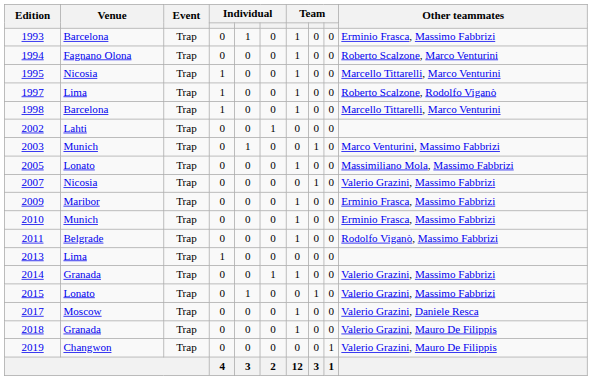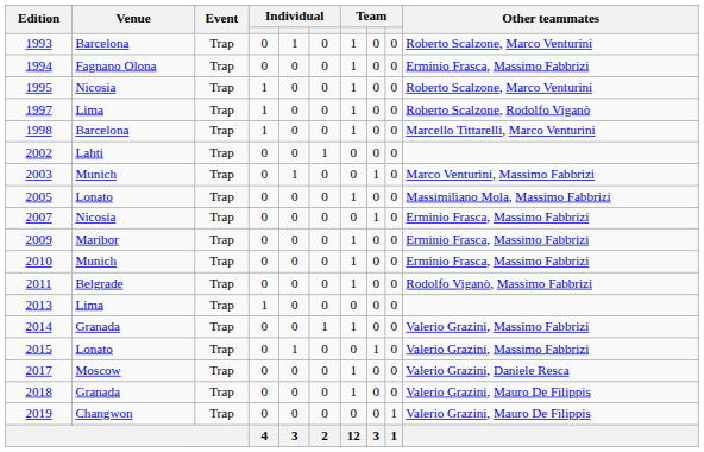1993 | column 10: Erminio Frasca, Massimo Fabbrizi -> Roberto Scalzone, Marco Venturini
1994 | column 10: Roberto Scalzone, Marco Venturini -> Erminio Frasca, Massimo Fabbrizi
1995 | column 10: Marcello Tittarelli, Marco Venturini -> Roberto Scalzone, Marco Venturini
2007 | column 10: Valerio Grazini, Massimo Fabbrizi -> Erminio Frasca, Massimo Fabbrizi
